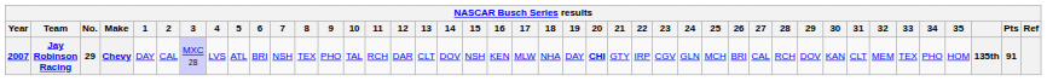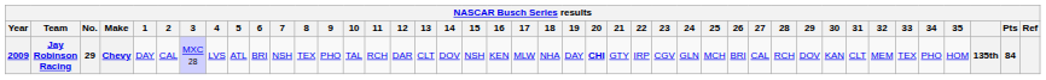Jay Robinson Racing | Year: 2007 -> 2009
Jay Robinson Racing | Pts: 91 -> 84
